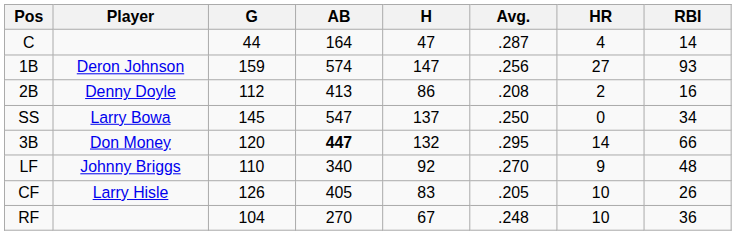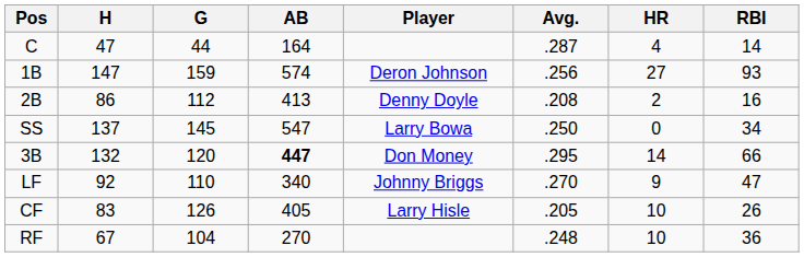columns swapped: Player <-> H
LF | RBI: 48 -> 47
